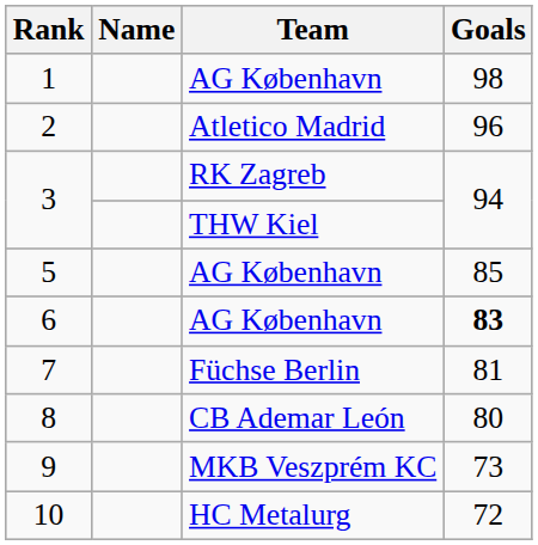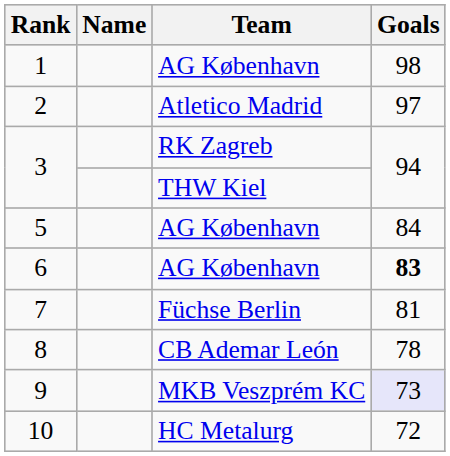2 | Goals: 96 -> 97
5 | Goals: 85 -> 84
8 | Goals: 80 -> 78
9 | Goals: no background -> lavender background
